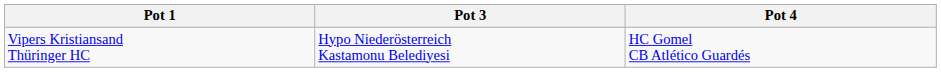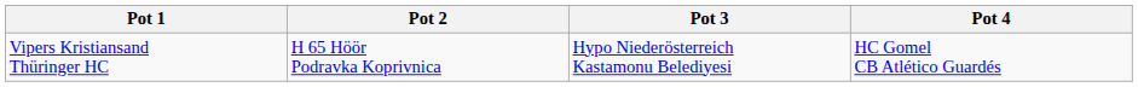+ column: Pot 2 | H 65 Höör Podravka Koprivnica
